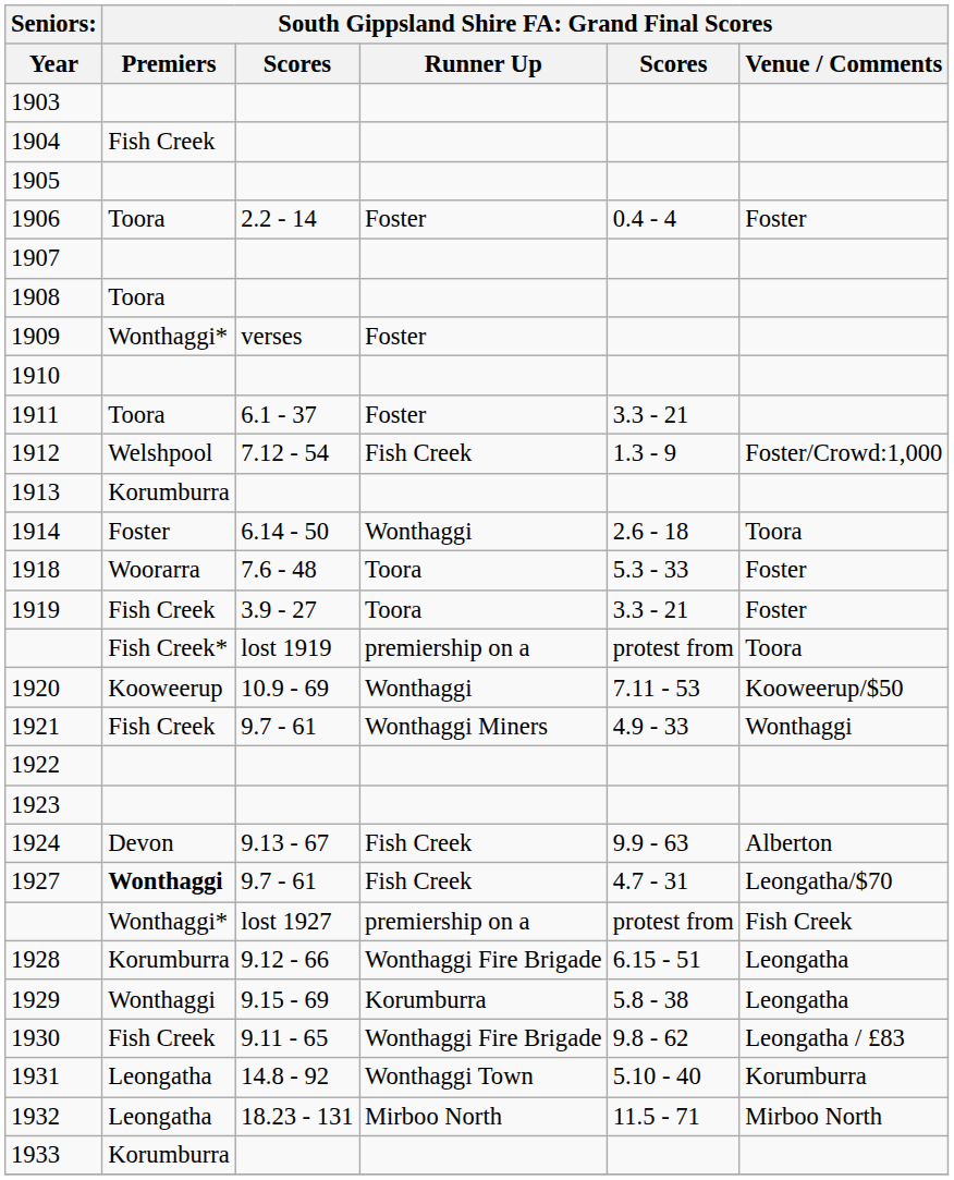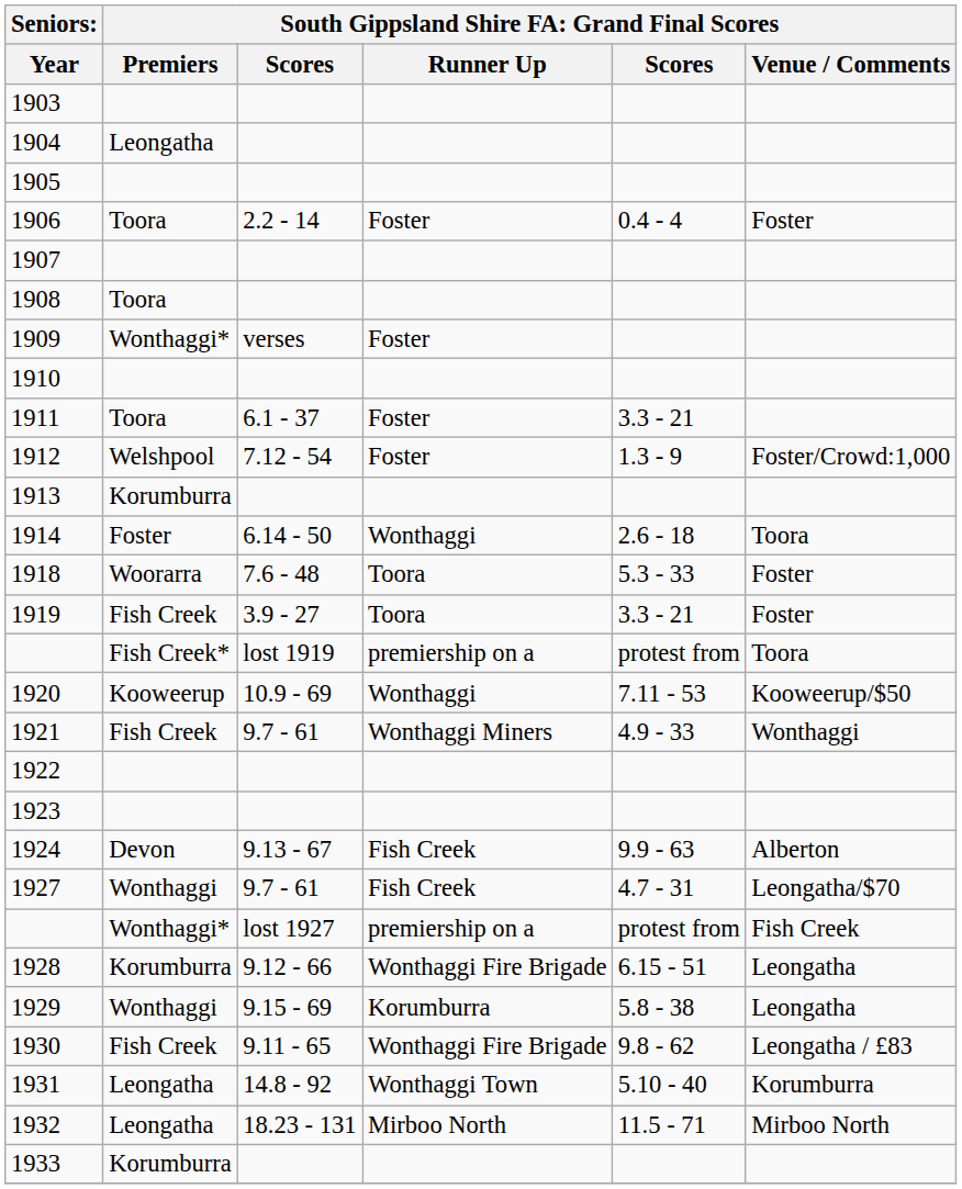1904 | column 2: Fish Creek -> Leongatha
1912 | column 4: Fish Creek -> Foster
1927 | column 2: bold -> normal
